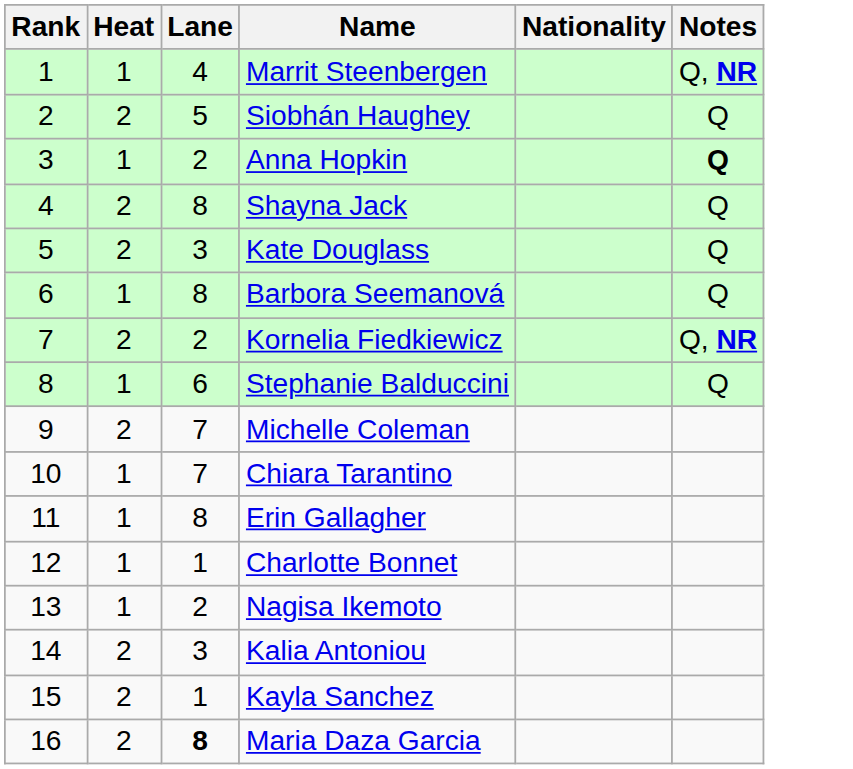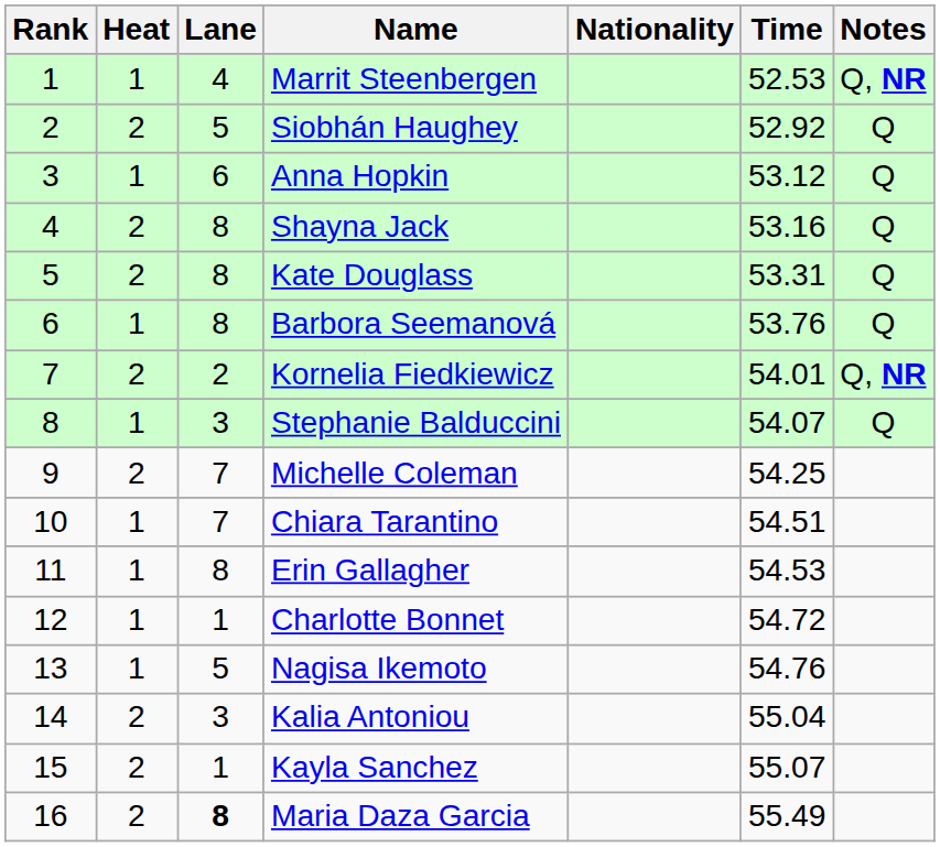+ column: Time | 52.53 | 52.92 | 53.12 | 53.16 | 53.31 | 53.76 | 54.01 | 54.07 | 54.25 | 54.51 | 54.53 | 54.72 | 54.76 | 55.04 | 55.07 | 55.49
Anna Hopkin | Lane: 2 -> 6
Anna Hopkin | Notes: bold -> normal
Kate Douglass | Lane: 3 -> 8
Stephanie Balduccini | Lane: 6 -> 3
Nagisa Ikemoto | Lane: 2 -> 5
